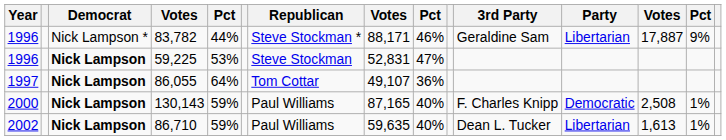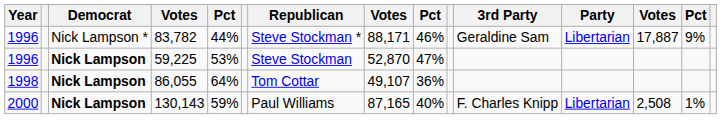59,225 | column 8: 52,831 -> 52,870
86,055 | Year: 1997 -> 1998
130,143 | Party: Democratic -> Libertarian
- row: 2002 | Nick Lampson | 86,710 | 59% | Paul Williams | 59,635 | 40% | Dean L. Tucker | Libertarian | 1,613 | 1%
